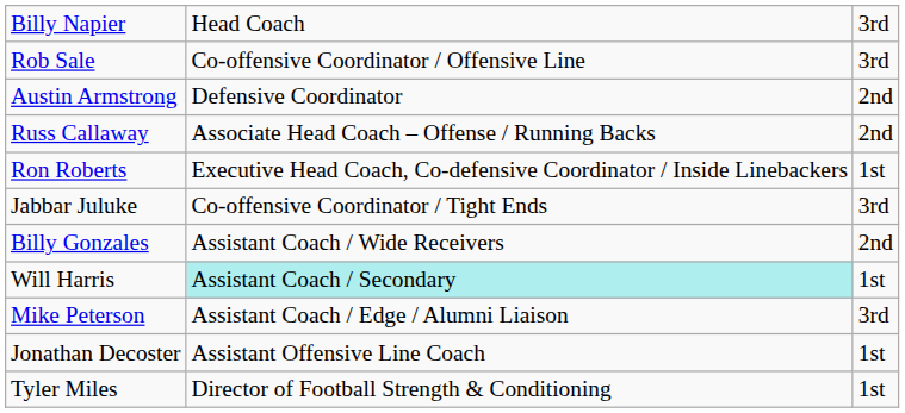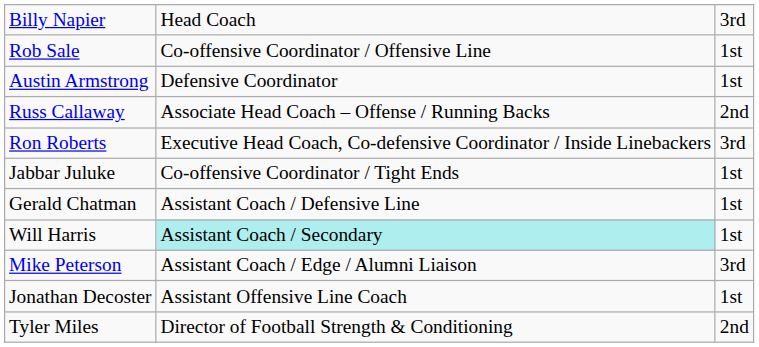Rob Sale | column 3: 3rd -> 1st
Austin Armstrong | column 3: 2nd -> 1st
Ron Roberts | column 3: 1st -> 3rd
Jabbar Juluke | column 3: 3rd -> 1st
+ row: Gerald Chatman | Assistant Coach / Defensive Line | 1st
- row: Billy Gonzales | Assistant Coach / Wide Receivers | 2nd
Tyler Miles | column 3: 1st -> 2nd
